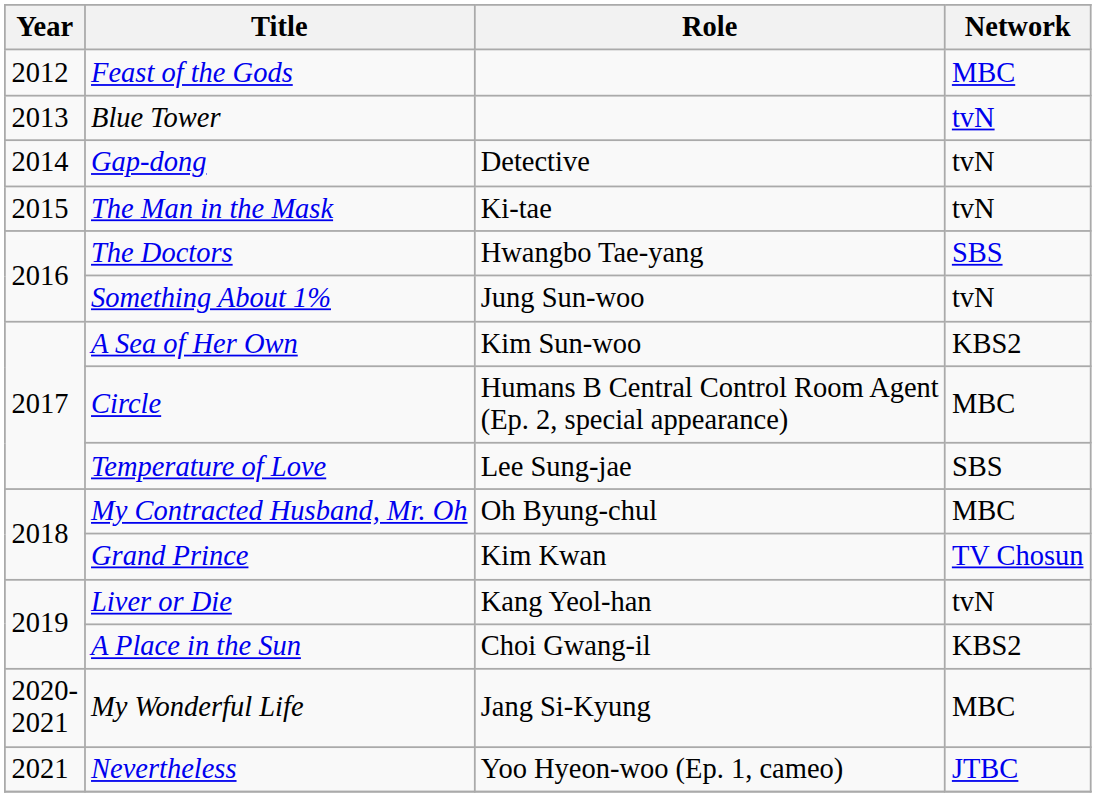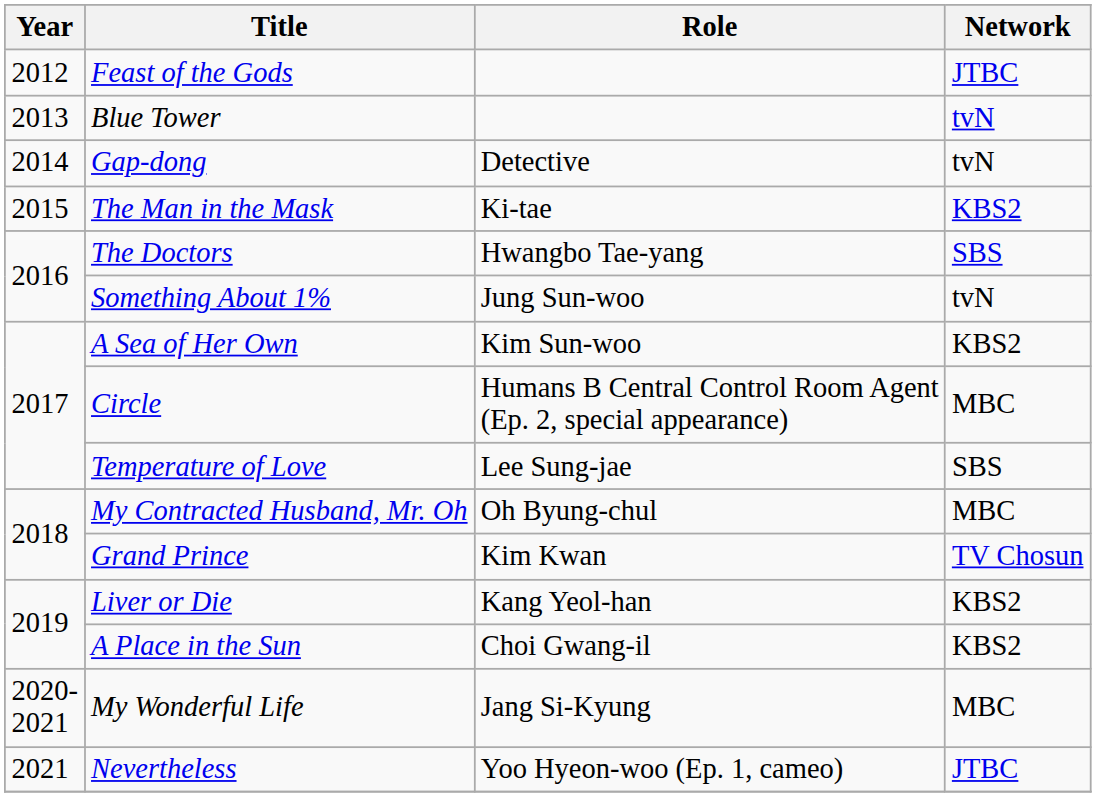Feast of the Gods | Network: MBC -> JTBC
The Man in the Mask | Network: tvN -> KBS2
Liver or Die | Network: tvN -> KBS2
